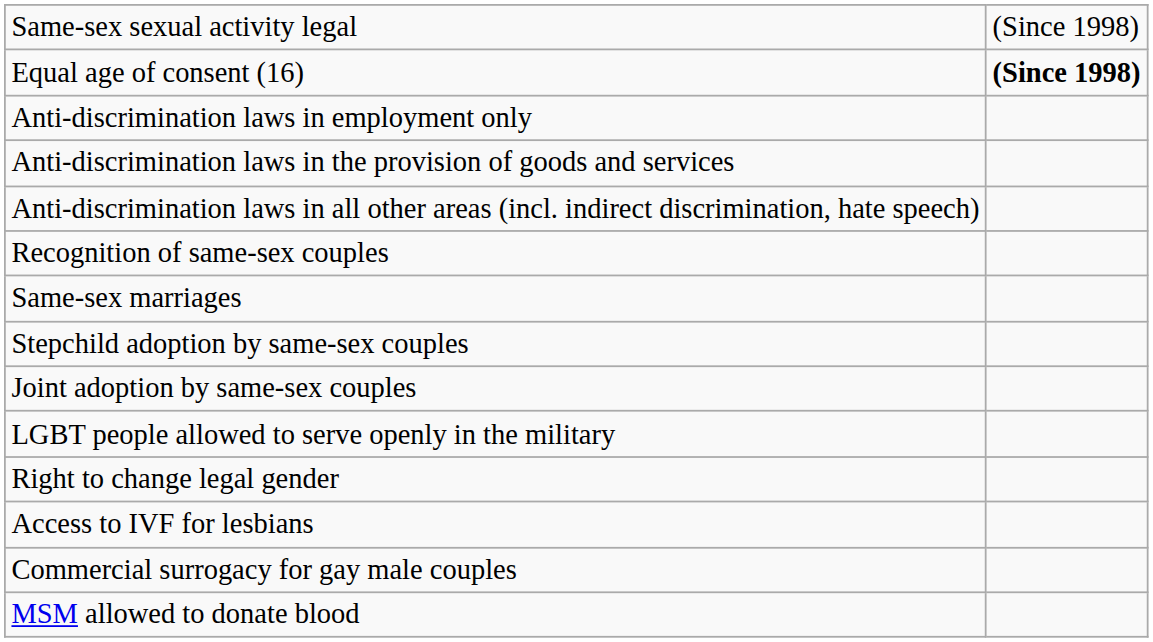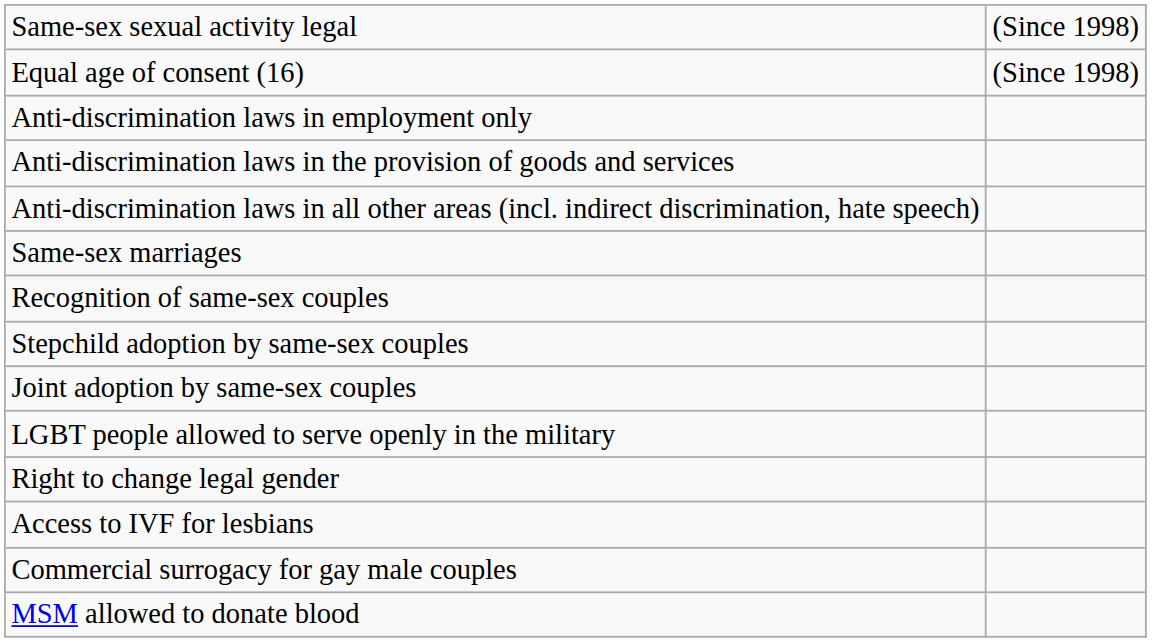Equal age of consent (16) | column 2: bold -> normal
rows swapped: Same-sex marriages <-> Recognition of same-sex couples
